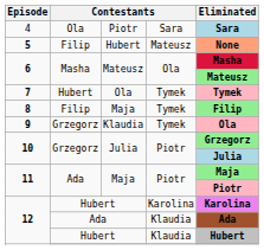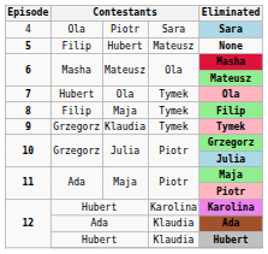5 | Eliminated: lightsalmon background -> no background
7 | Eliminated: Tymek -> Ola
9 | Eliminated: Ola -> Tymek
